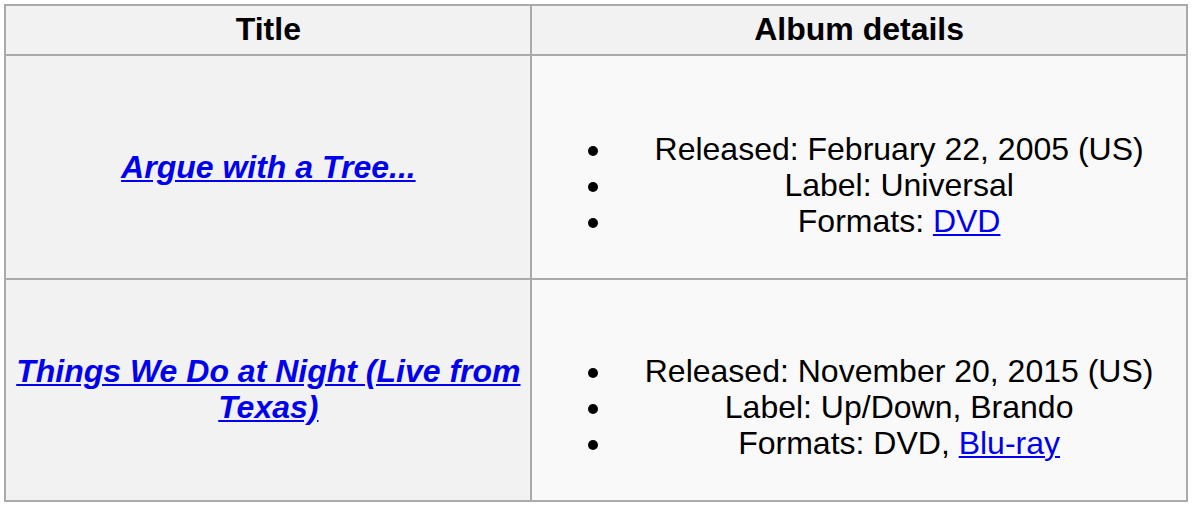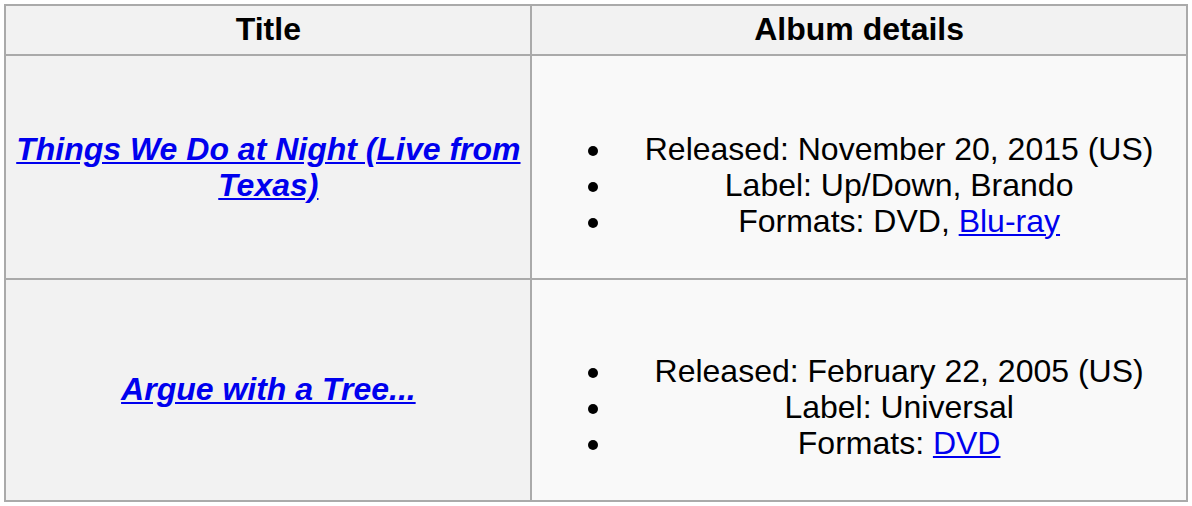rows swapped: Argue with a Tree... <-> Things We Do at Night (Live from Texas)
